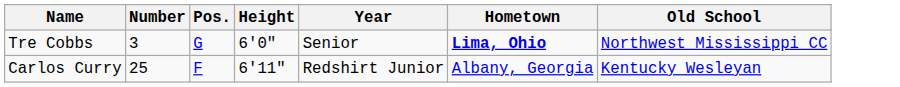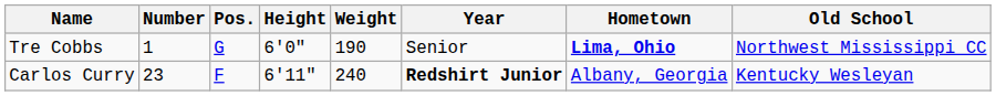+ column: Weight | 190 | 240
Tre Cobbs | Number: 3 -> 1
Carlos Curry | Number: 25 -> 23
Carlos Curry | Year: normal -> bold
